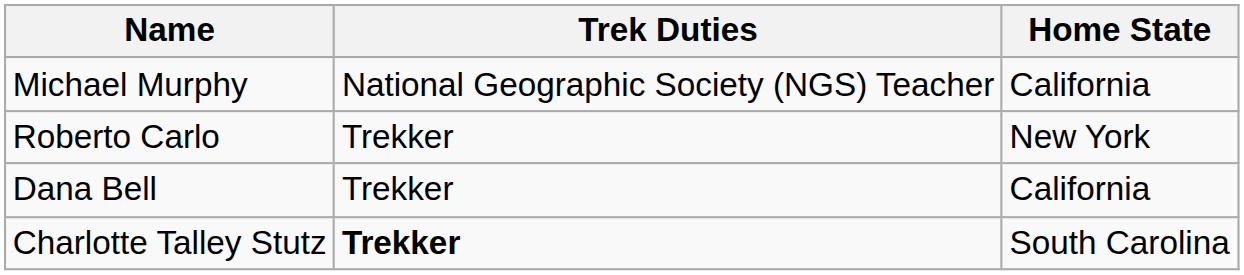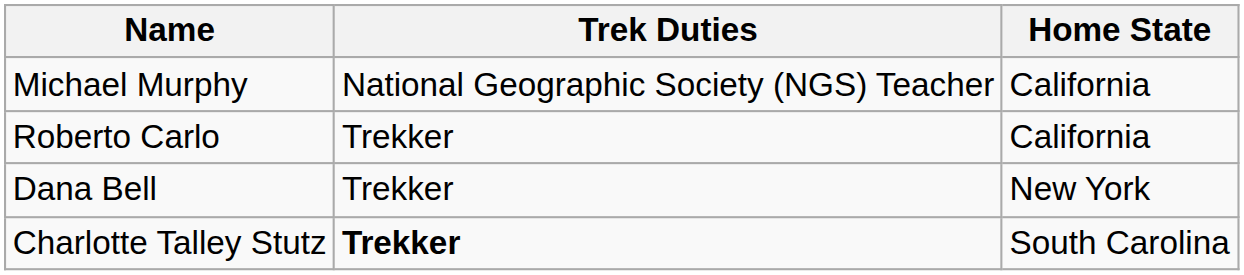Roberto Carlo | Home State: New York -> California
Dana Bell | Home State: California -> New York
